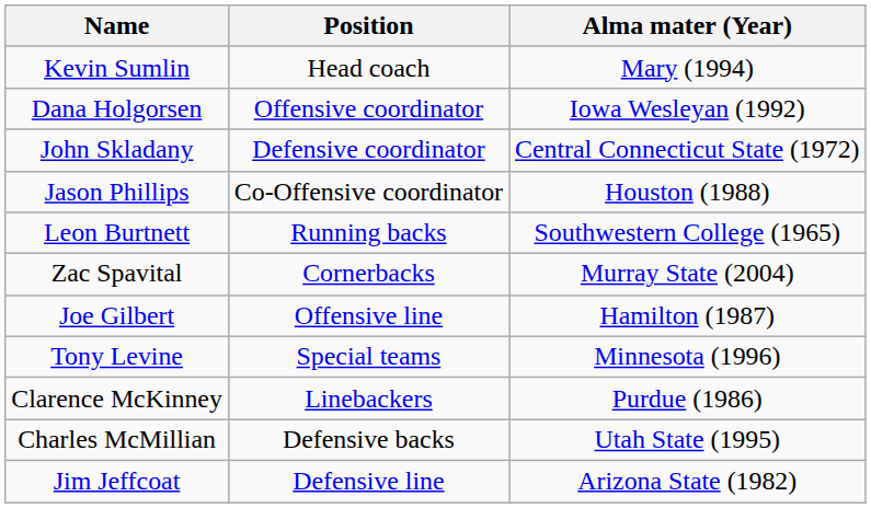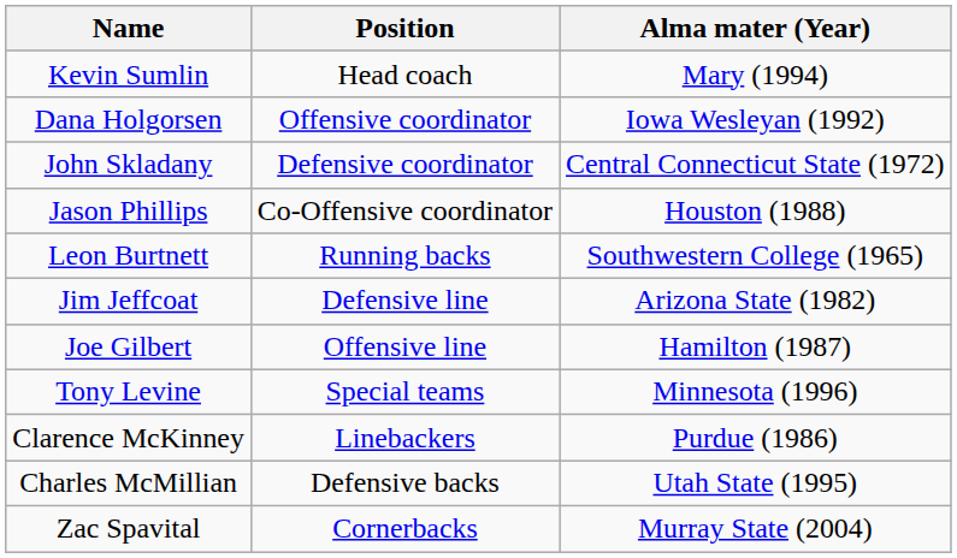rows swapped: Jim Jeffcoat <-> Zac Spavital
